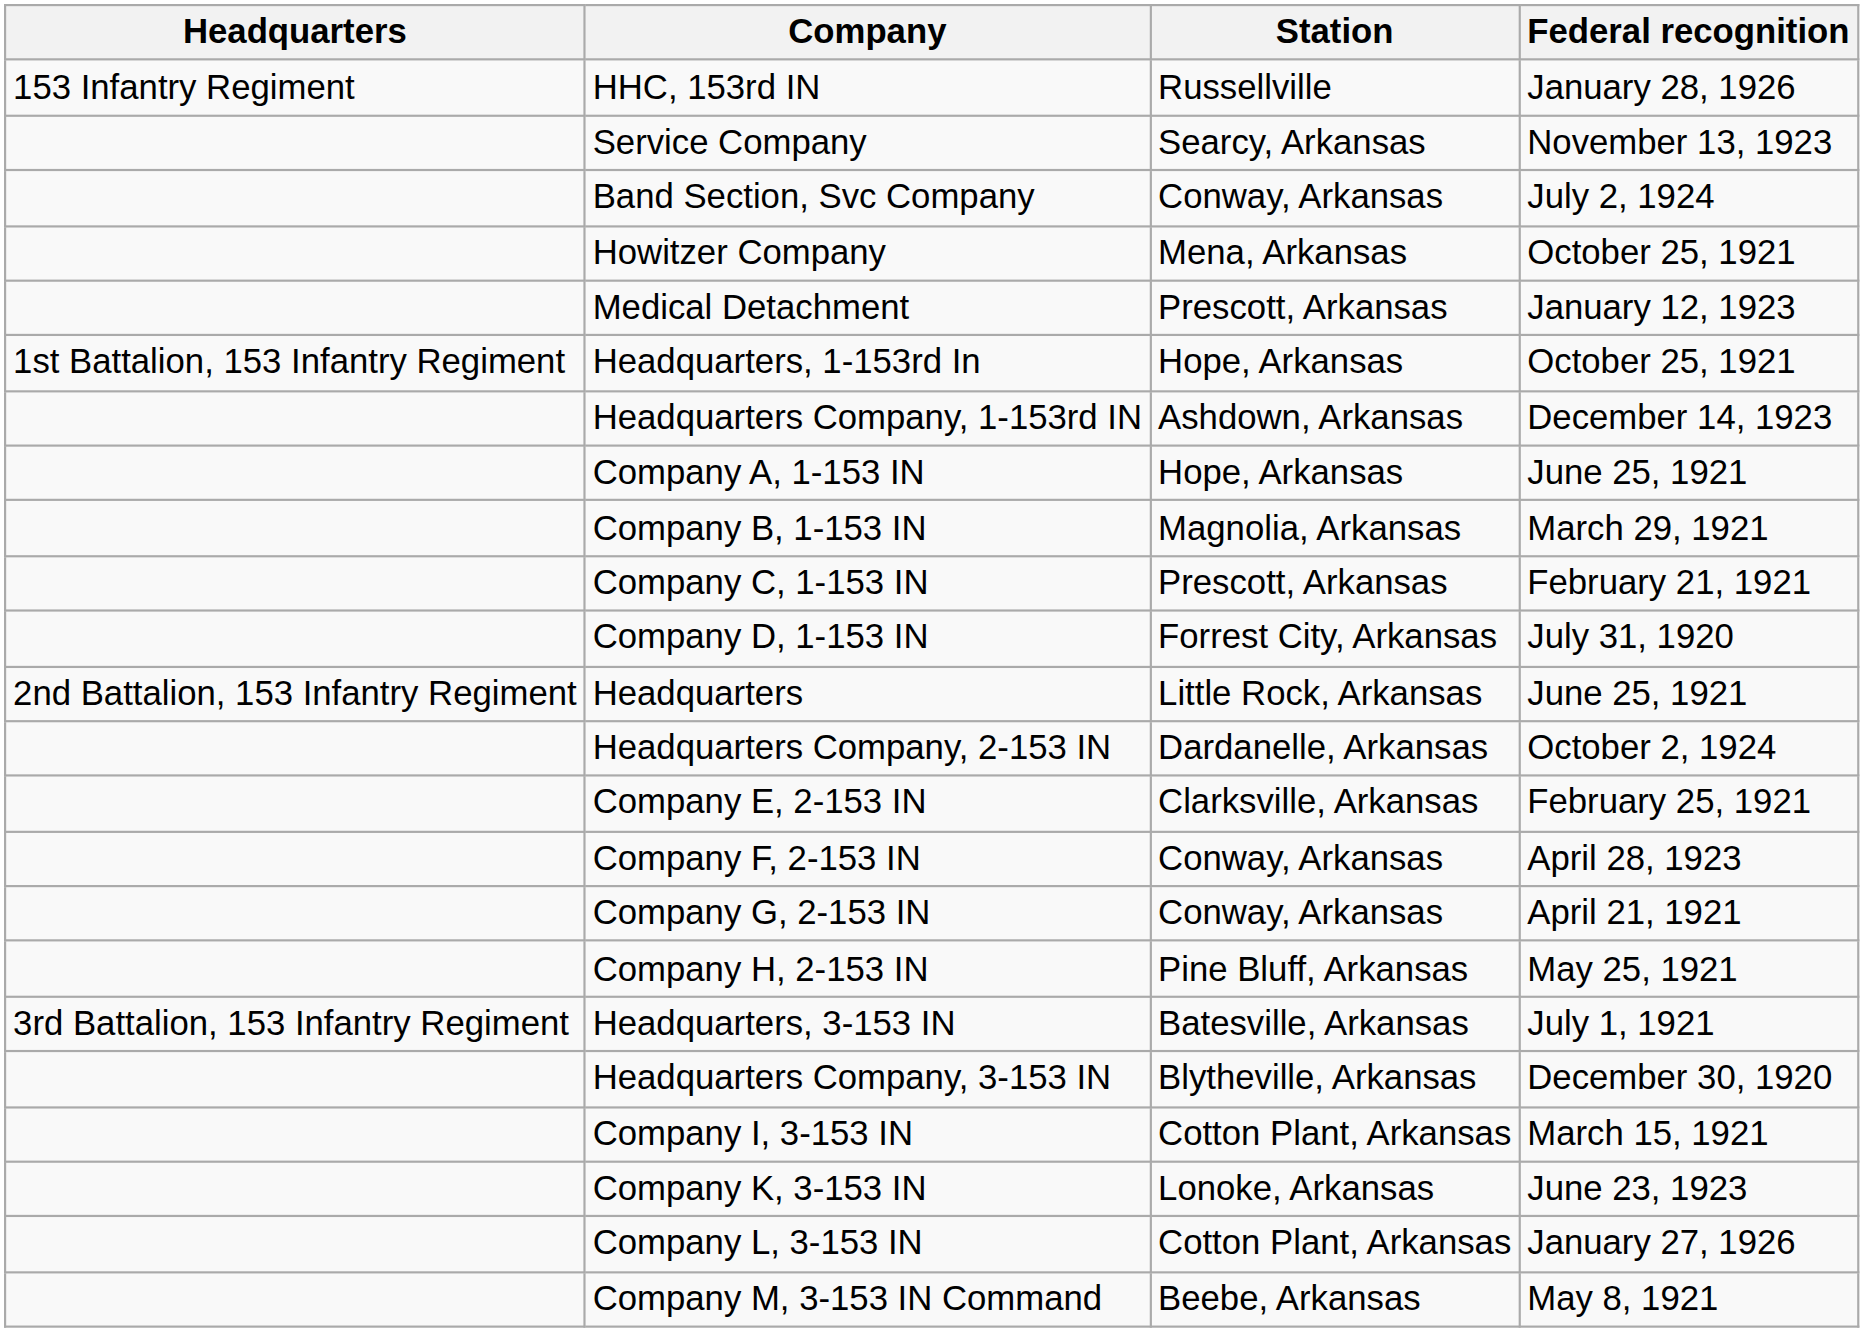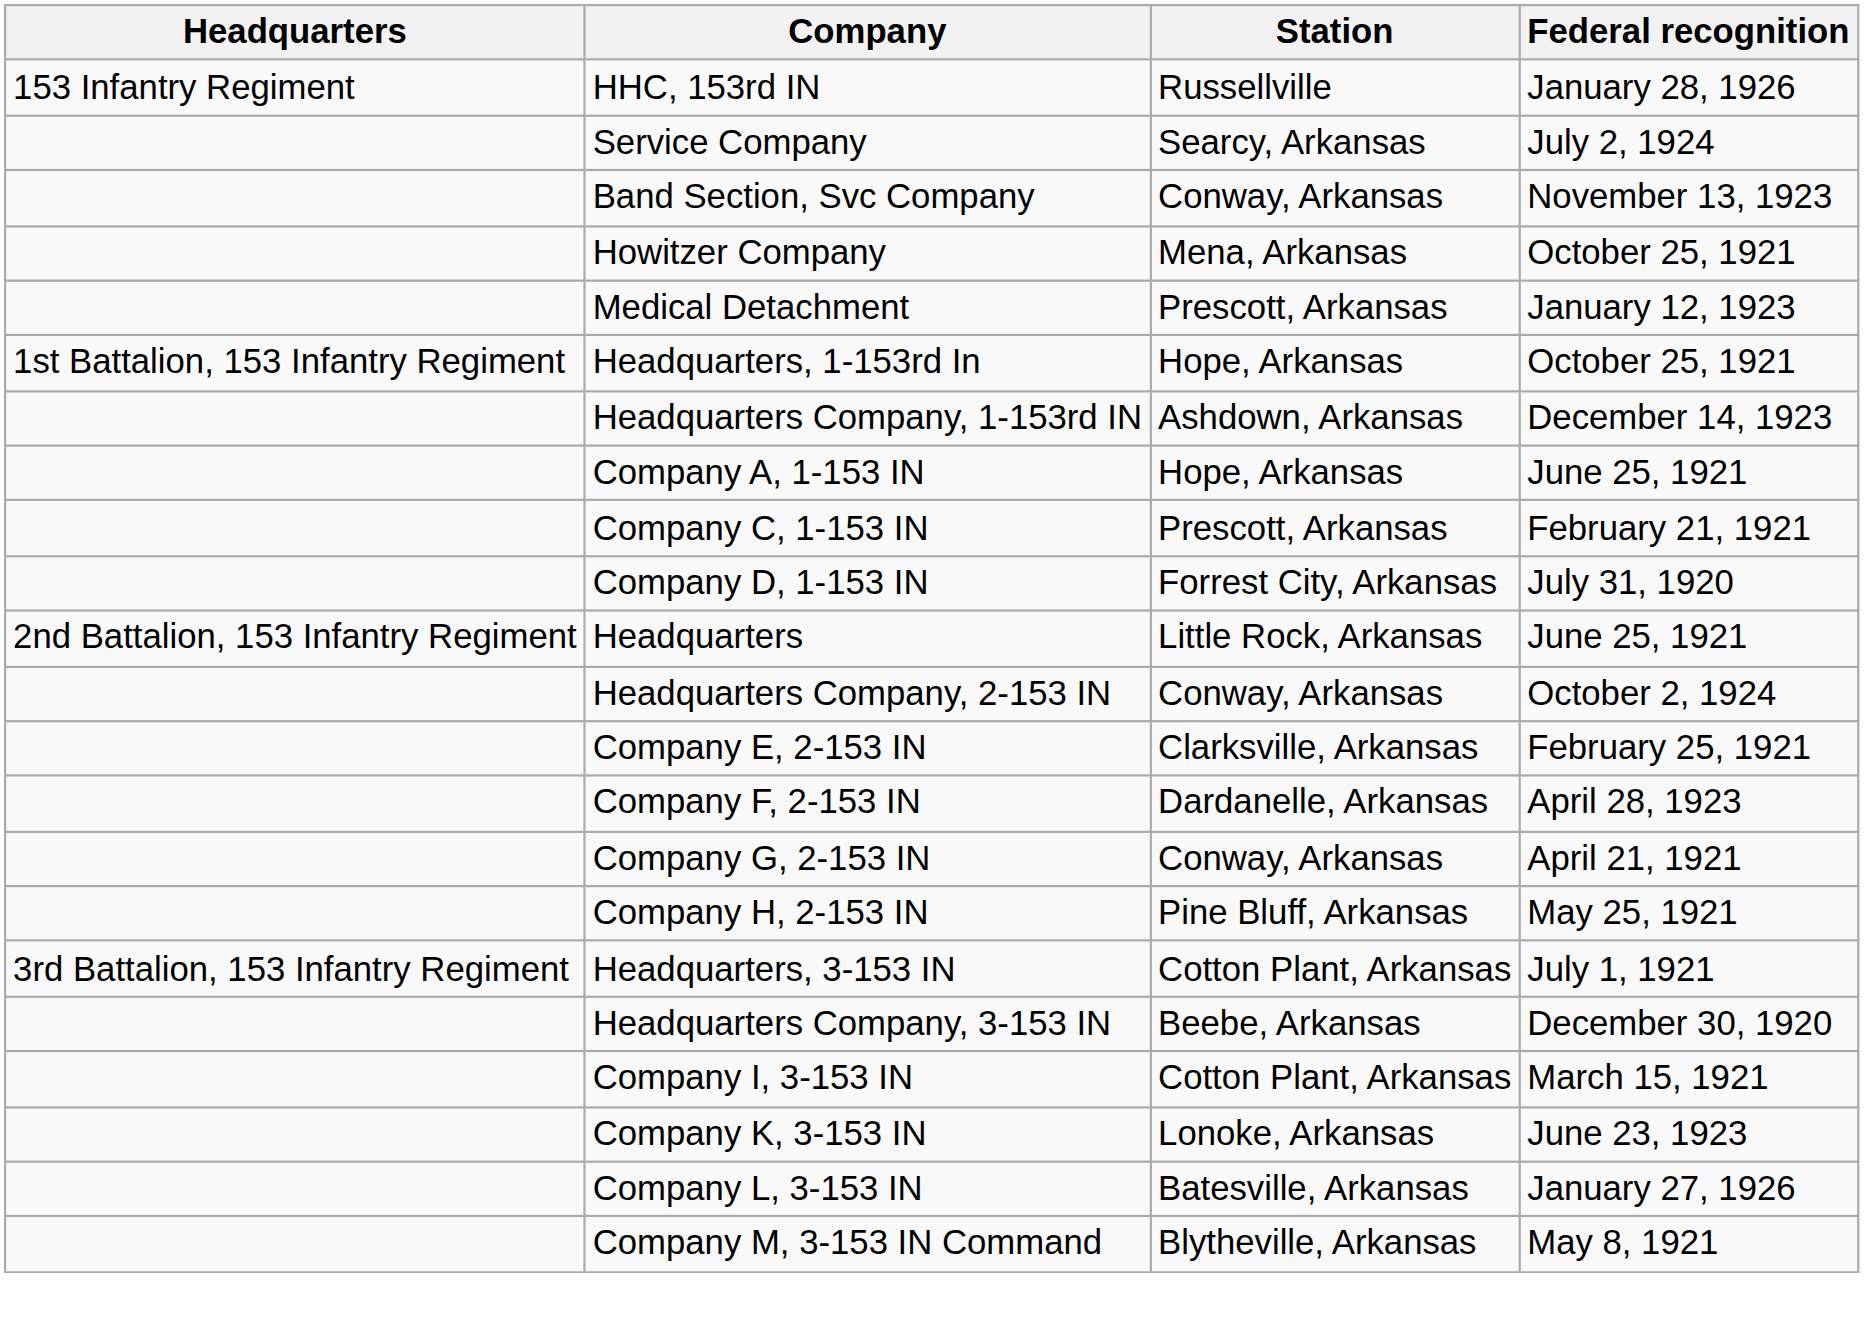Service Company | Federal recognition: November 13, 1923 -> July 2, 1924
Band Section, Svc Company | Federal recognition: July 2, 1924 -> November 13, 1923
- row: Company B, 1-153 IN | Magnolia, Arkansas | March 29, 1921
Headquarters Company, 2-153 IN | Station: Dardanelle, Arkansas -> Conway, Arkansas
Company F, 2-153 IN | Station: Conway, Arkansas -> Dardanelle, Arkansas
Headquarters, 3-153 IN | Station: Batesville, Arkansas -> Cotton Plant, Arkansas
Headquarters Company, 3-153 IN | Station: Blytheville, Arkansas -> Beebe, Arkansas
Company L, 3-153 IN | Station: Cotton Plant, Arkansas -> Batesville, Arkansas
Company M, 3-153 IN Command | Station: Beebe, Arkansas -> Blytheville, Arkansas
